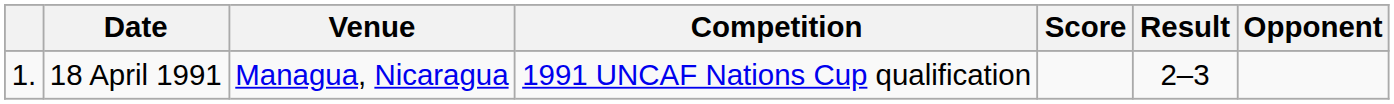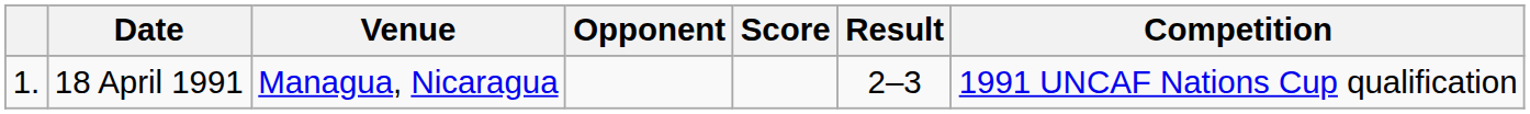columns swapped: Opponent <-> Competition
